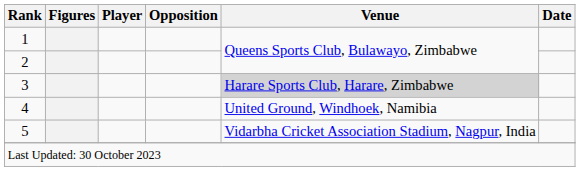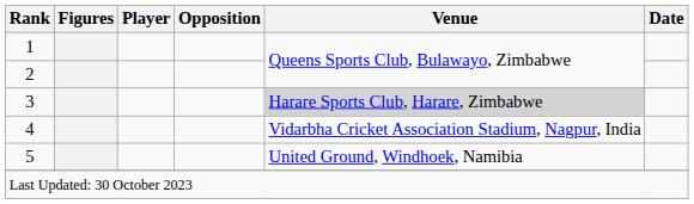4 | Venue: United Ground, Windhoek, Namibia -> Vidarbha Cricket Association Stadium, Nagpur, India
5 | Venue: Vidarbha Cricket Association Stadium, Nagpur, India -> United Ground, Windhoek, Namibia
